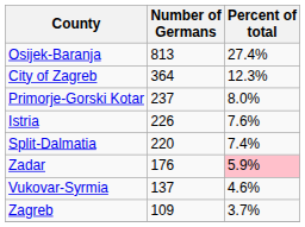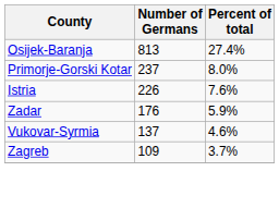- row: City of Zagreb | 364 | 12.3%
- row: Split-Dalmatia | 220 | 7.4%
Zadar | Percent of total: pink background -> no background
